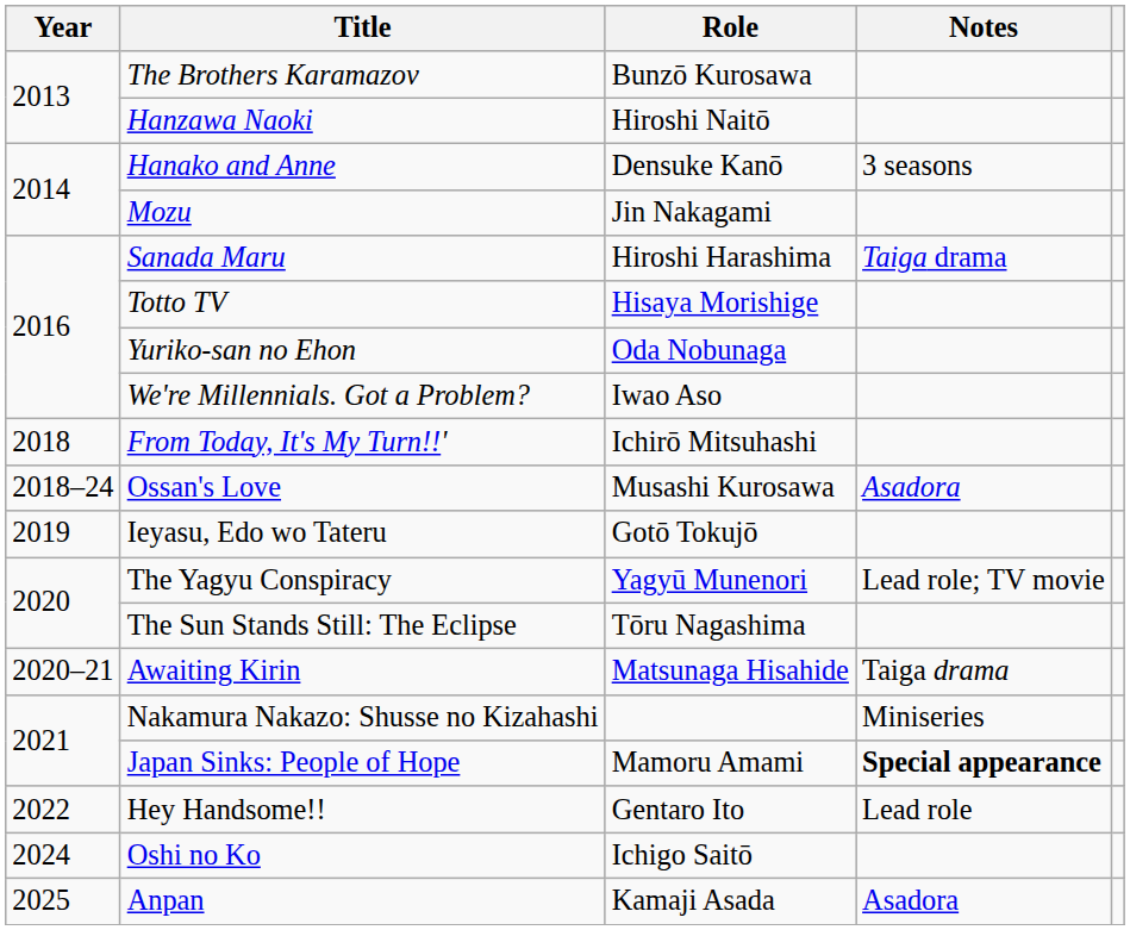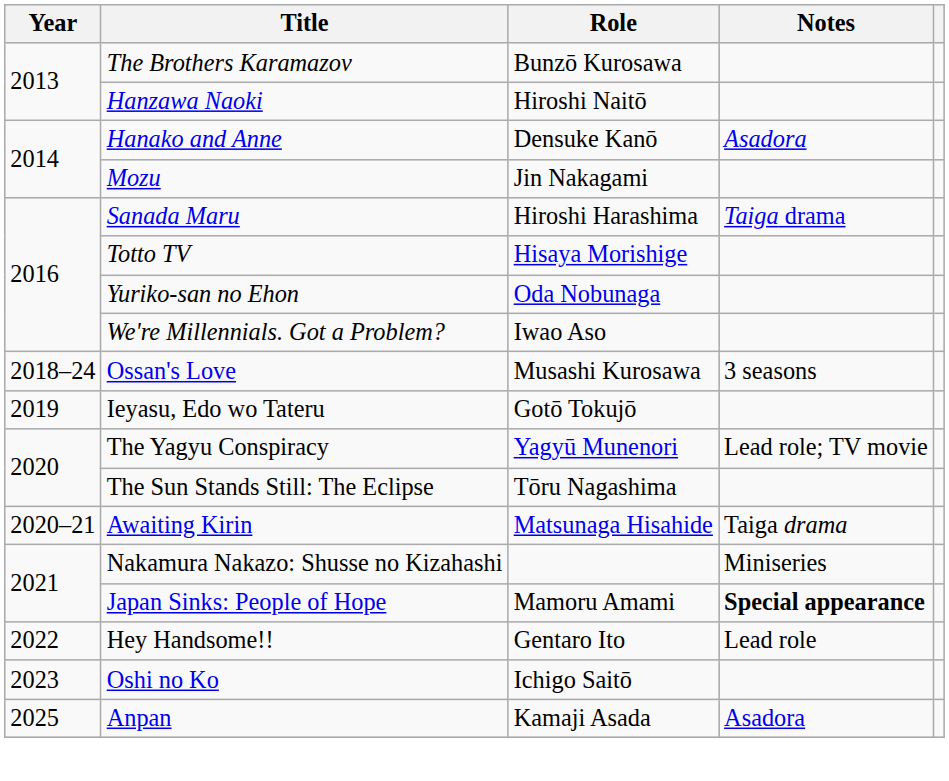Hanako and Anne | Notes: 3 seasons -> Asadora
- row: 2018 | From Today, It's My Turn!!' | Ichirō Mitsuhashi
Ossan's Love | Notes: Asadora -> 3 seasons
Oshi no Ko | Year: 2024 -> 2023
